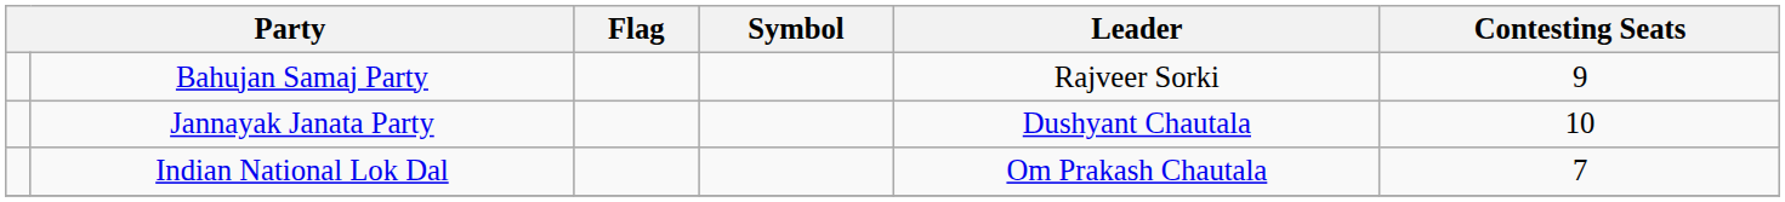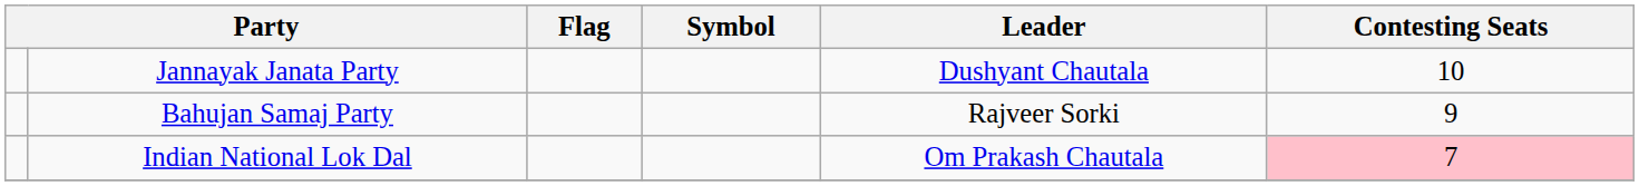rows swapped: Jannayak Janata Party <-> Bahujan Samaj Party
Indian National Lok Dal | Contesting Seats: no background -> pink background
